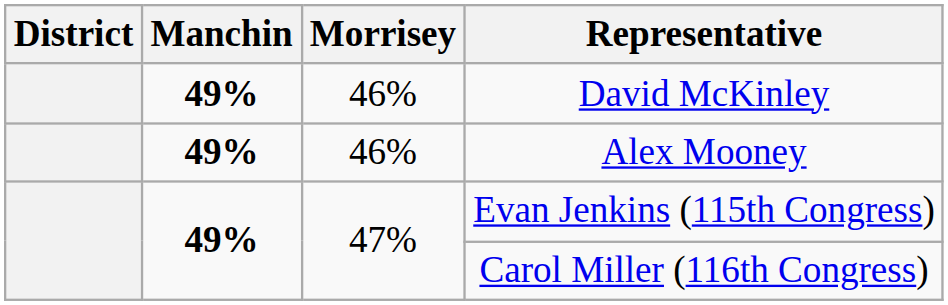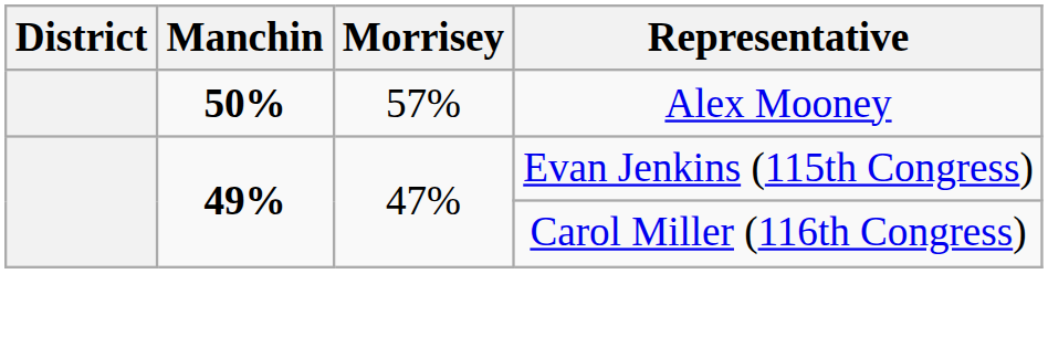- row: 49% | 46% | David McKinley
Alex Mooney | Manchin: 49% -> 50%
Alex Mooney | Morrisey: 46% -> 57%
